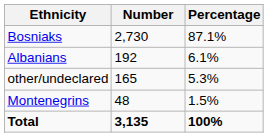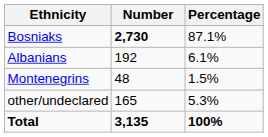Bosniaks | Number: normal -> bold
rows swapped: Montenegrins <-> other/undeclared
